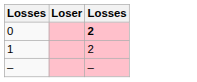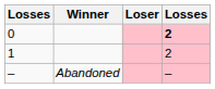+ column: Winner | Abandoned
